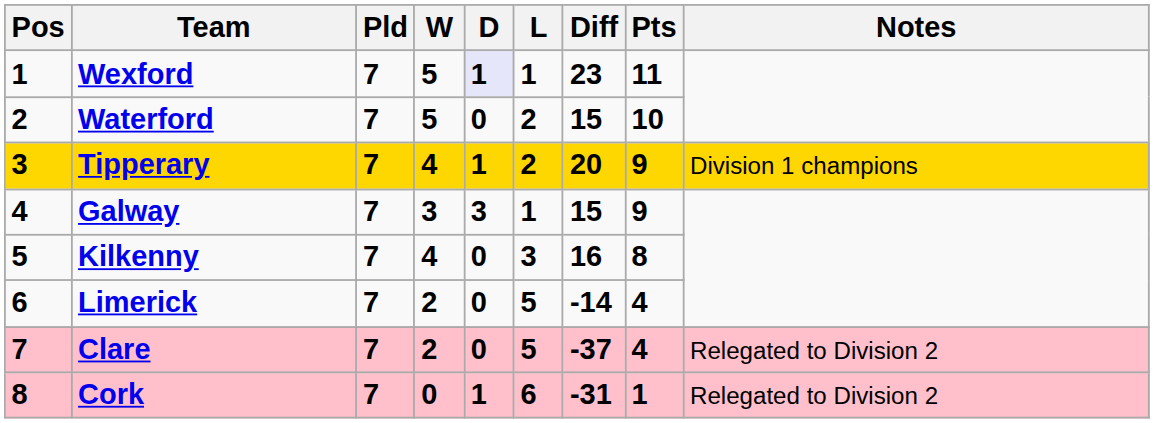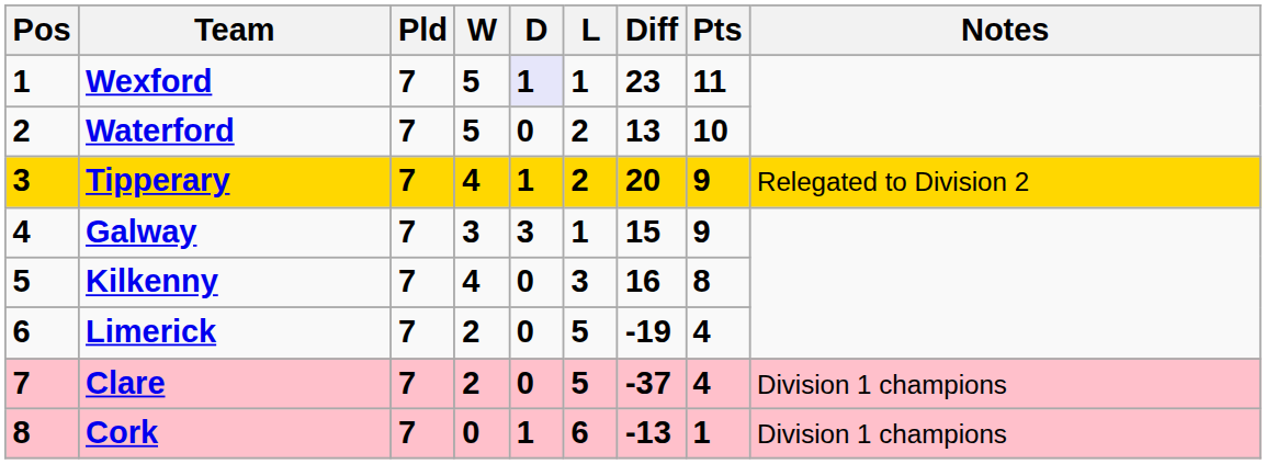Waterford | Diff: 15 -> 13
Tipperary | Notes: Division 1 champions -> Relegated to Division 2
Limerick | Diff: -14 -> -19
Clare | Notes: Relegated to Division 2 -> Division 1 champions
Cork | Diff: -31 -> -13
Cork | Notes: Relegated to Division 2 -> Division 1 champions
